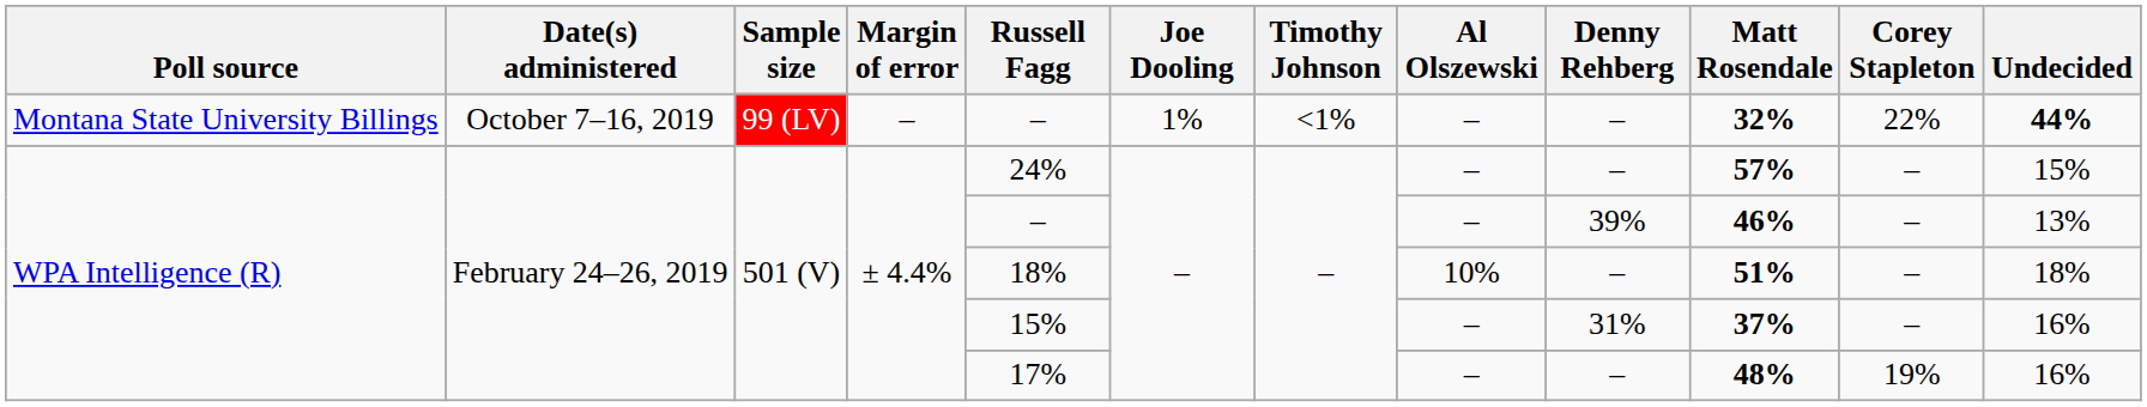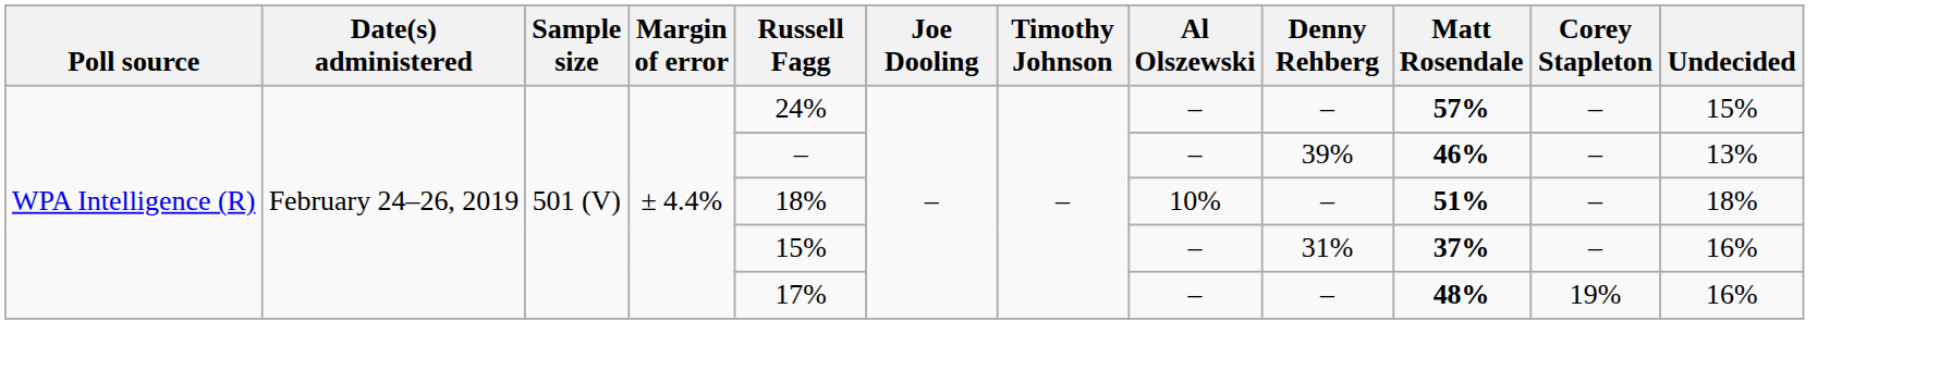- row: Montana State University Billings | October 7–16, 2019 | 99 (LV) | – | – | 1% | <1% | – | – | 32% | 22% | 44%
